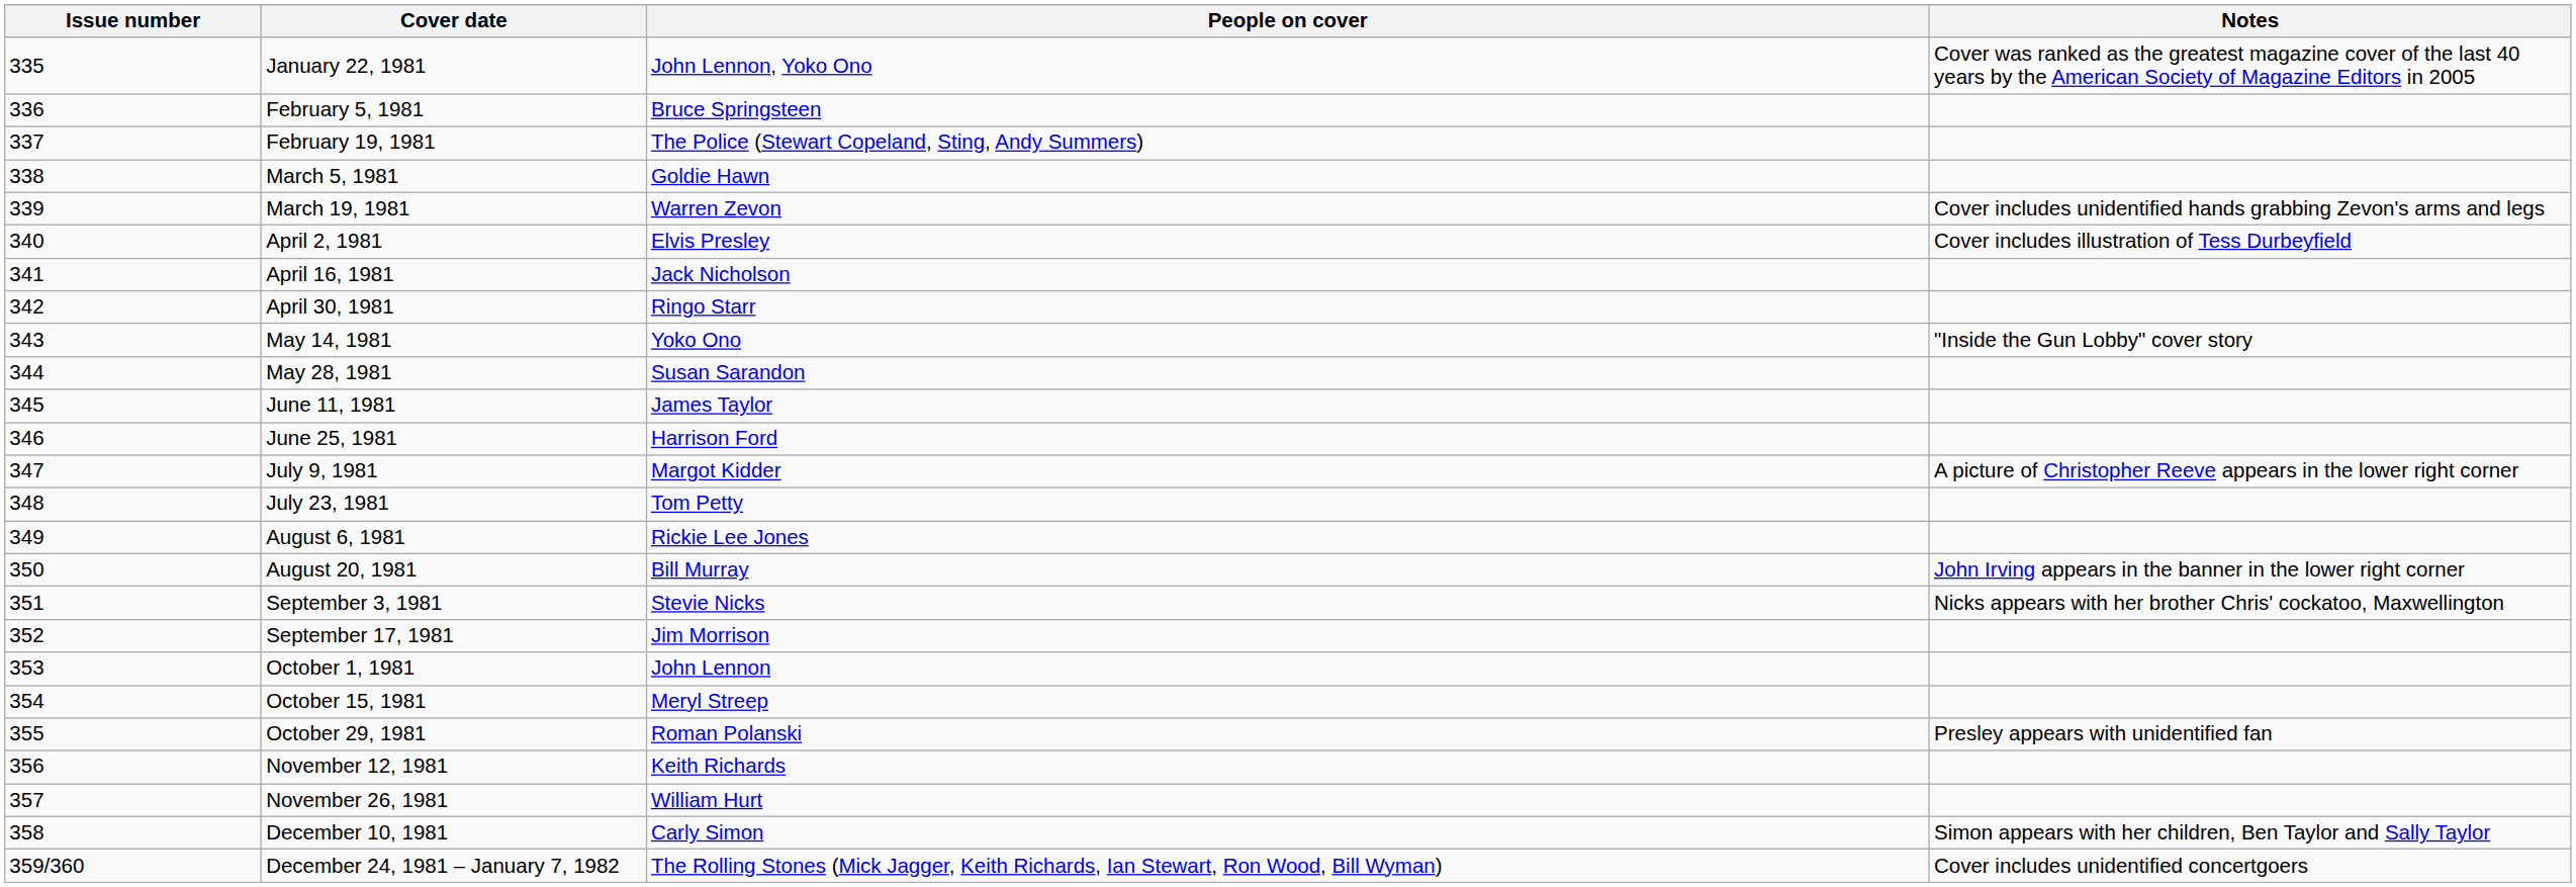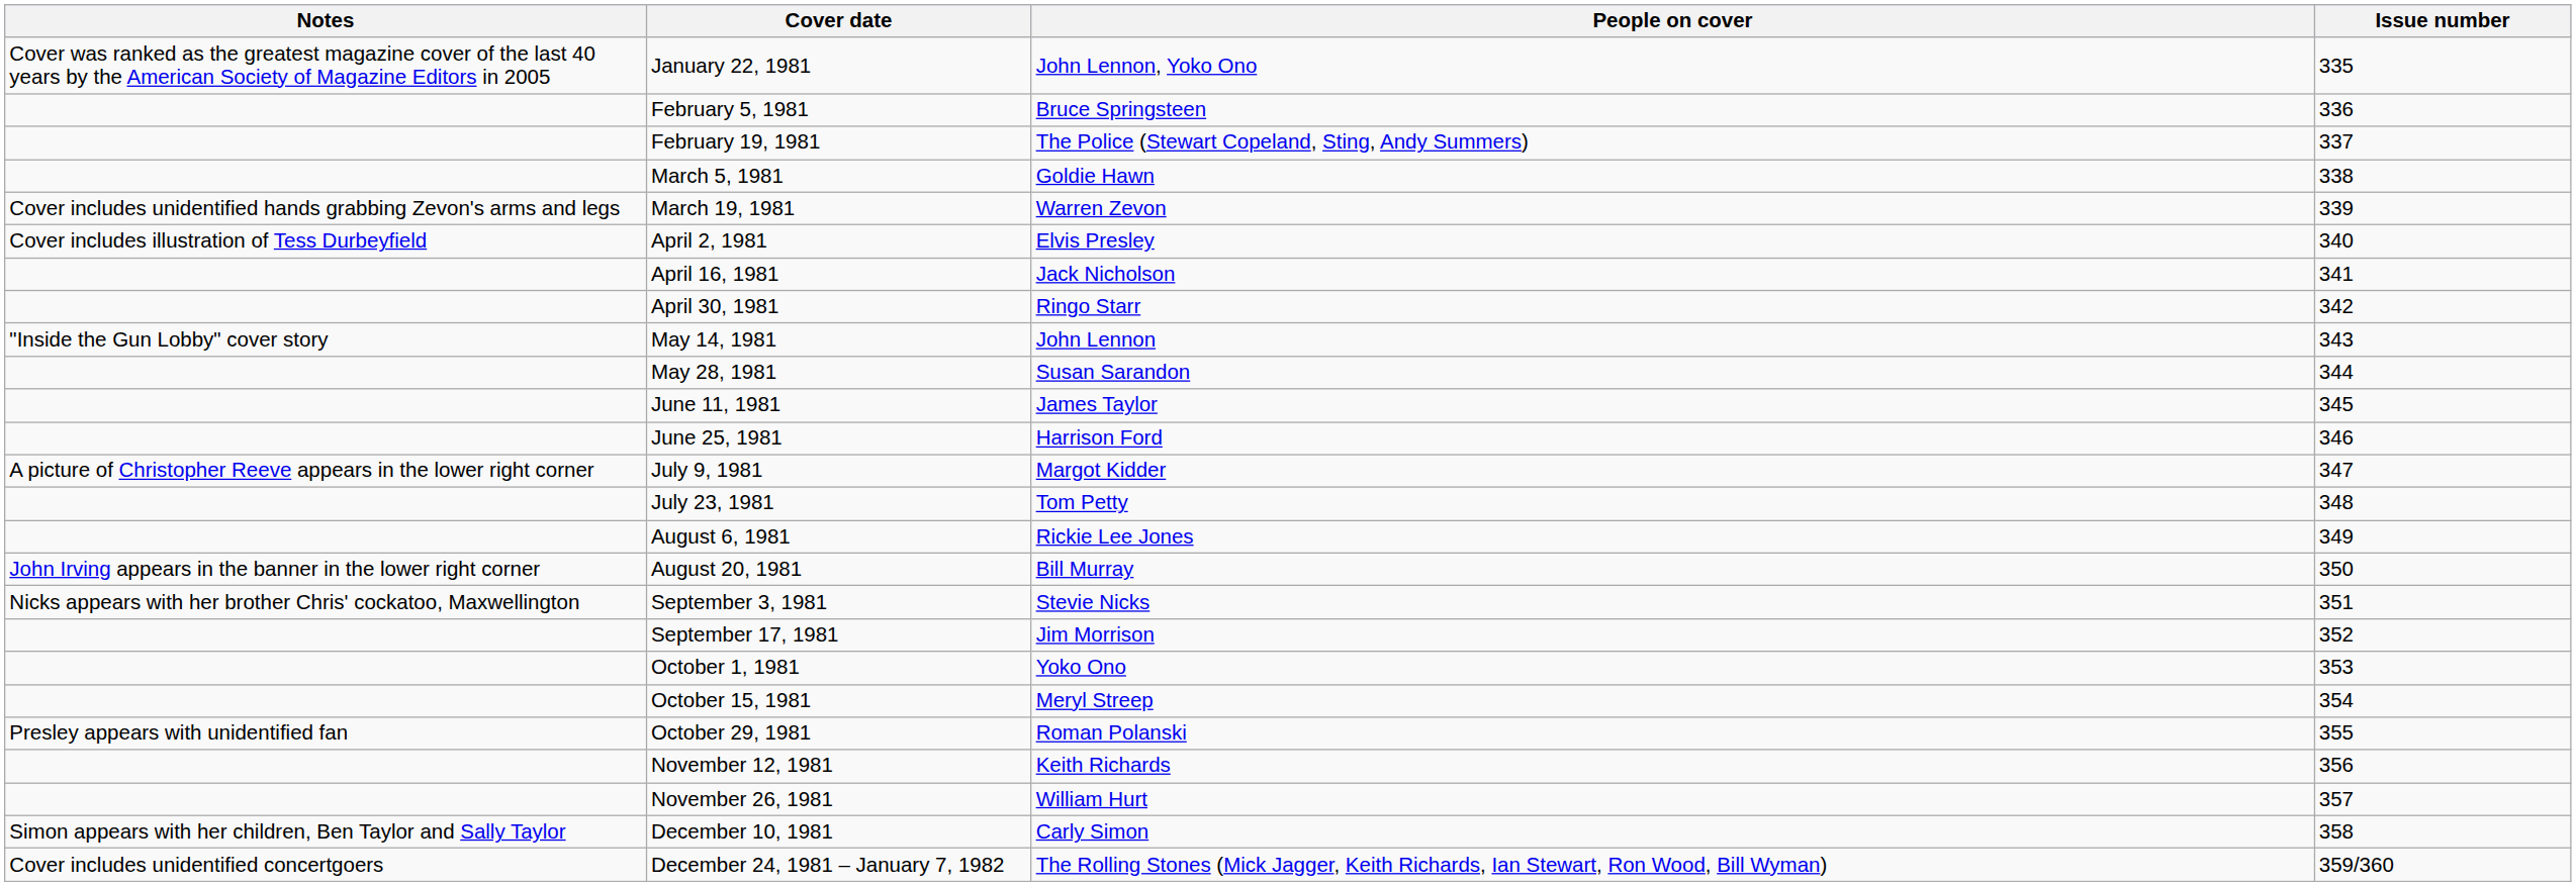columns swapped: Issue number <-> Notes
May 14, 1981 | People on cover: Yoko Ono -> John Lennon
October 1, 1981 | People on cover: John Lennon -> Yoko Ono
